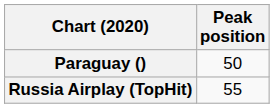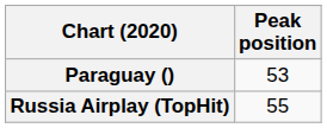Paraguay () | Peak position: 50 -> 53
